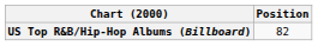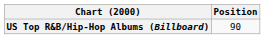US Top R&B/Hip-Hop Albums (Billboard) | Position: 82 -> 90
